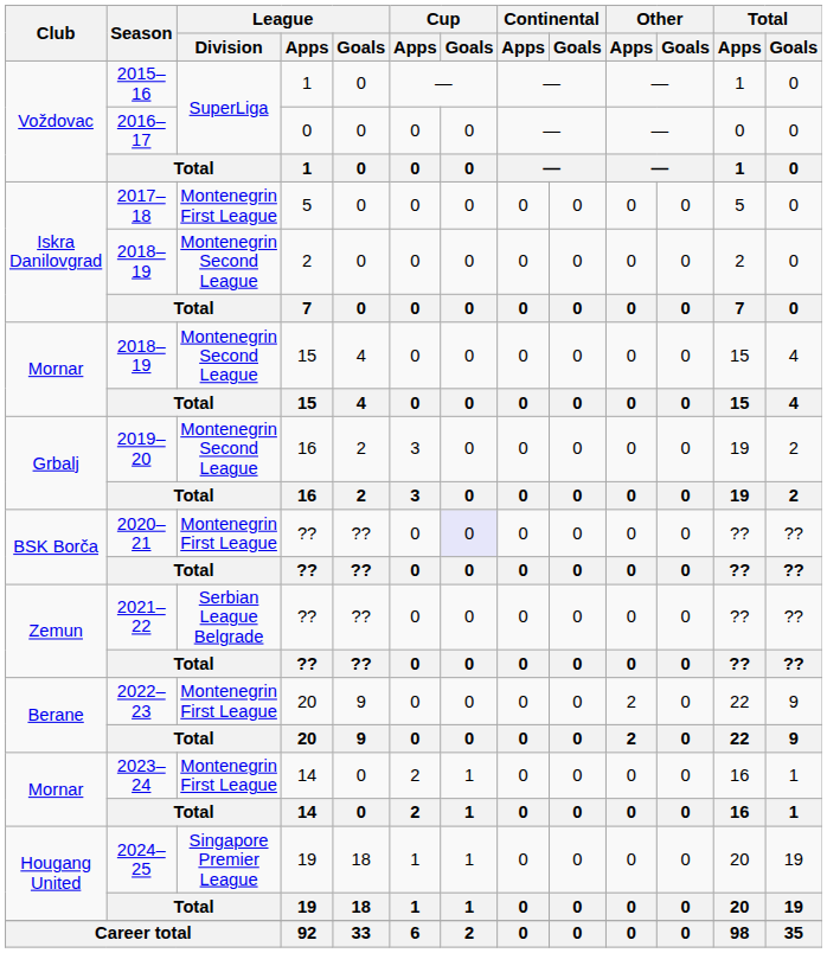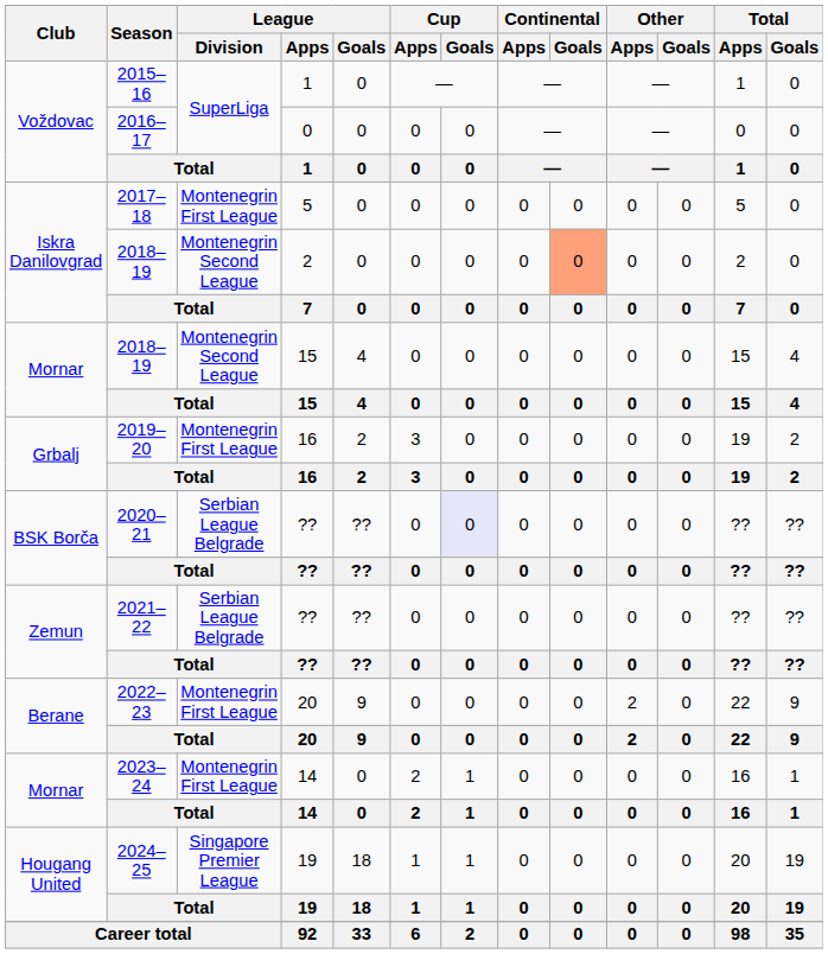2018–19 / 2 | Continental / Goals: no background -> lightsalmon background
2019–20 | League / Division: Montenegrin Second League -> Montenegrin First League
2020–21 | League / Division: Montenegrin First League -> Serbian League Belgrade
